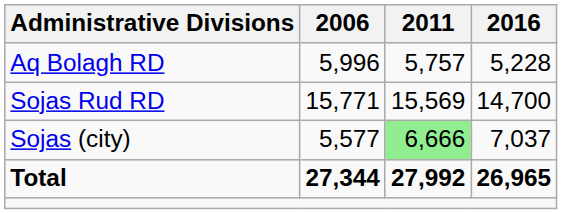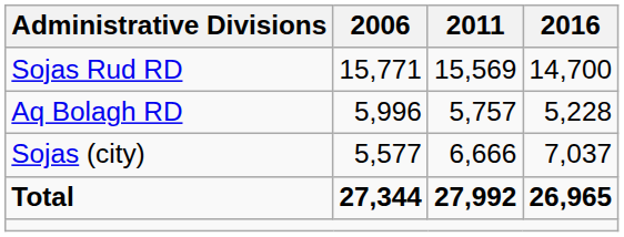rows swapped: Aq Bolagh RD <-> Sojas Rud RD
Sojas (city) | 2011: lightgreen background -> no background
